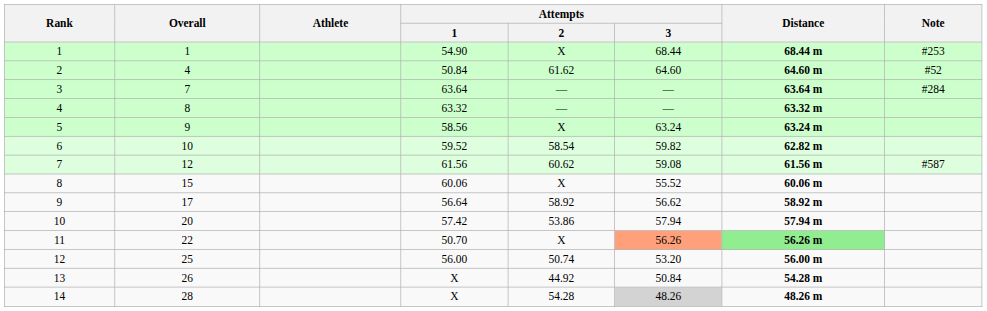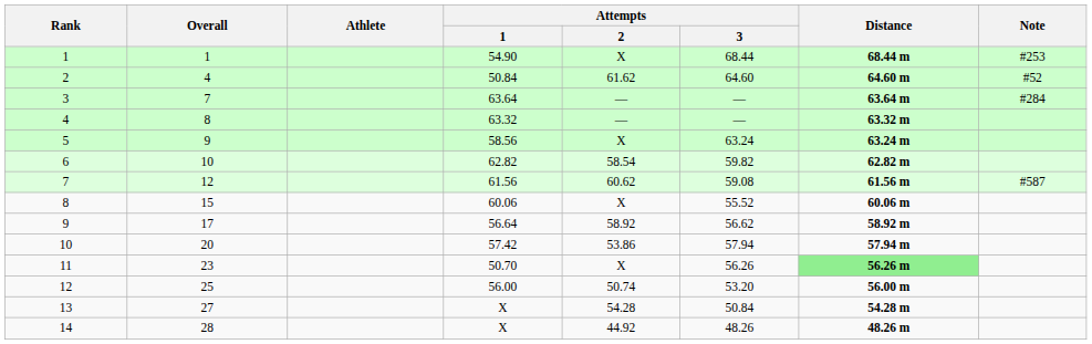6 | Attempts / 1: 59.52 -> 62.82
11 | Overall: 22 -> 23
11 | Attempts / 3: lightsalmon background -> no background
13 | Overall: 26 -> 27
13 | Attempts / 2: 44.92 -> 54.28
14 | Attempts / 2: 54.28 -> 44.92
14 | Attempts / 3: lightgrey background -> no background
